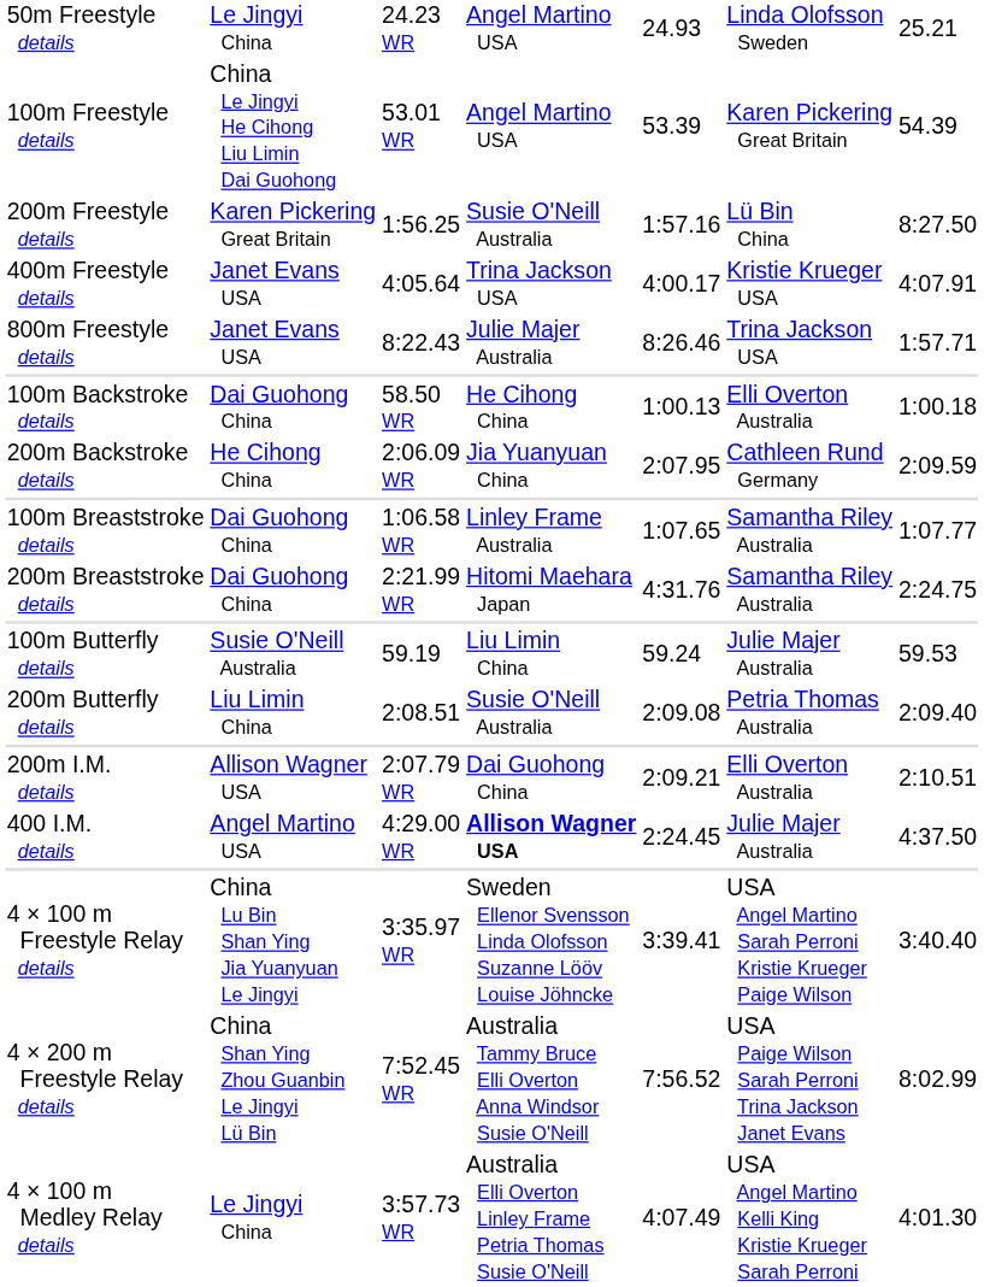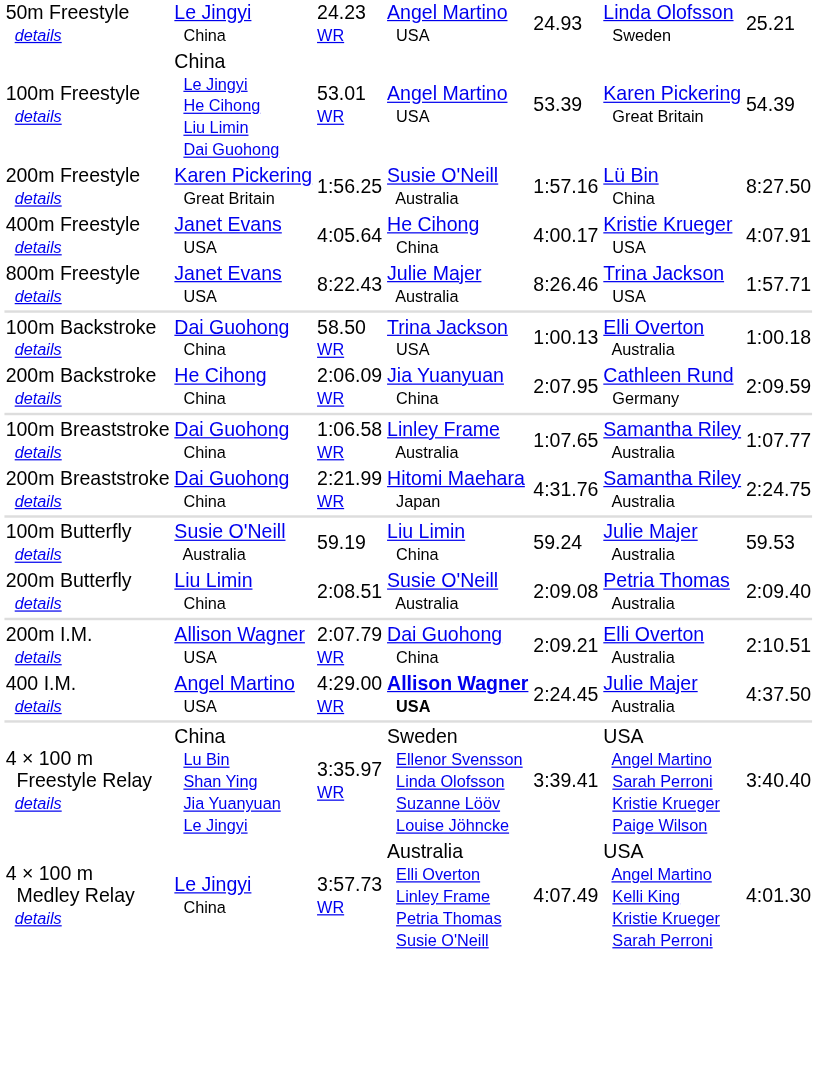400m Freestyle details | column 4: Trina Jackson USA -> He Cihong China
100m Backstroke details | column 4: He Cihong China -> Trina Jackson USA
- row: 4 × 200 m Freestyle Relay details | China Shan Ying Zhou Guanbin Le Jingyi Lü Bin | 7:52.45 WR | Australia Tammy Bruce Elli Overton Anna Windsor Susie O'Neill | 7:56.52 | USA Paige Wilson Sarah Perroni Trina Jackson Janet Evans | 8:02.99
